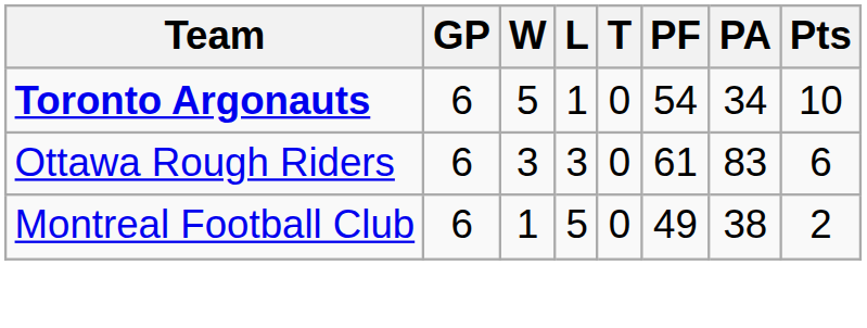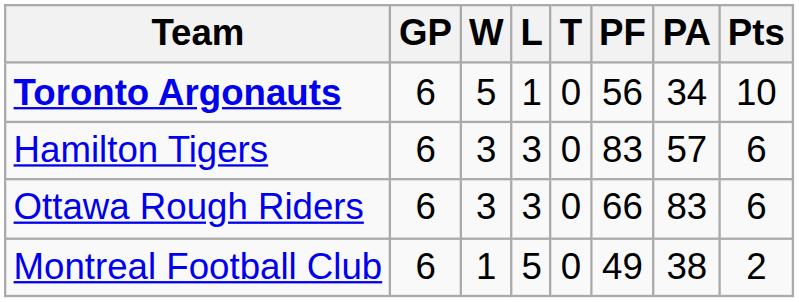Toronto Argonauts | PF: 54 -> 56
+ row: Hamilton Tigers | 6 | 3 | 3 | 0 | 83 | 57 | 6
Ottawa Rough Riders | PF: 61 -> 66
